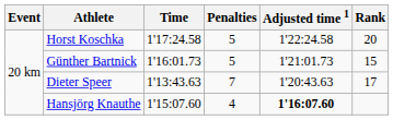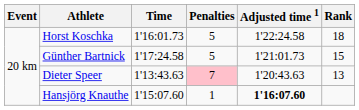Horst Koschka | Time: 1'17:24.58 -> 1'16:01.73
Horst Koschka | Rank: 20 -> 18
Günther Bartnick | Time: 1'16:01.73 -> 1'17:24.58
Dieter Speer | Penalties: no background -> pink background
Dieter Speer | Rank: 17 -> 13
Hansjörg Knauthe | Penalties: 4 -> 1
